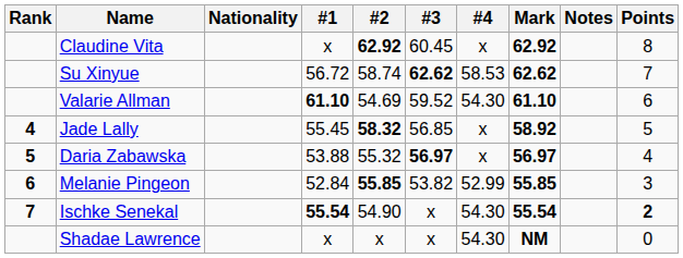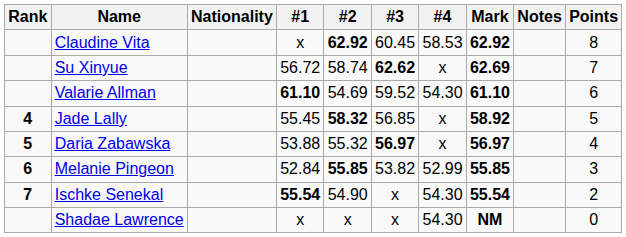Claudine Vita | #4: x -> 58.53
Su Xinyue | #4: 58.53 -> x
Su Xinyue | Mark: 62.62 -> 62.69
Ischke Senekal | Points: bold -> normal
